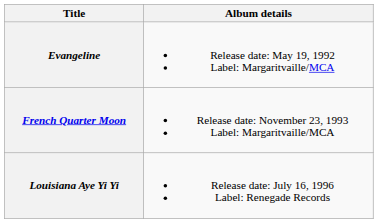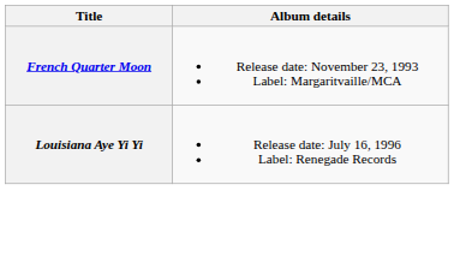- row: Evangeline | Release date: May 19, 1992 Label: Margaritvaille/MCA
